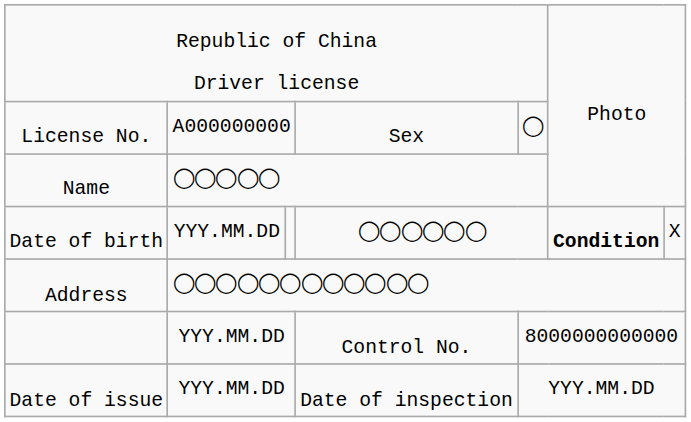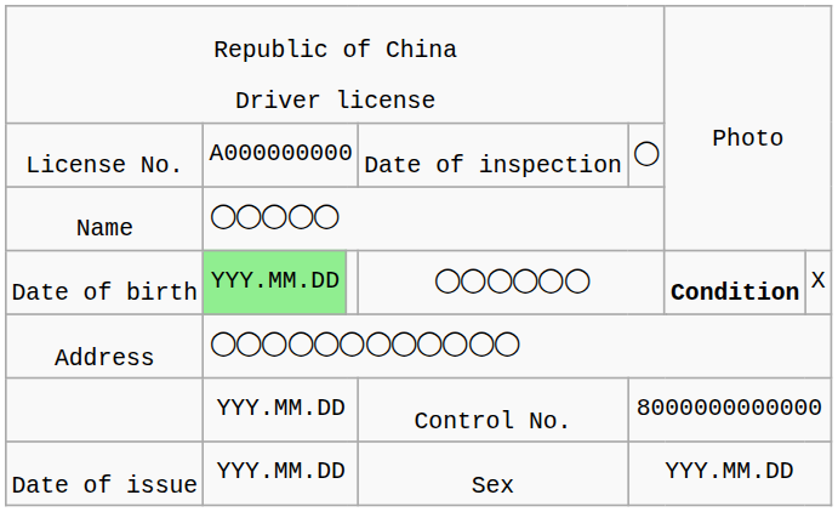License No. | column 4: Sex -> Date of inspection
Date of birth | column 2: no background -> lightgreen background
Date of issue | column 4: Date of inspection -> Sex
